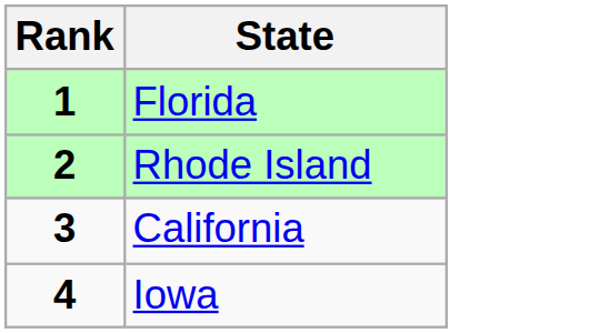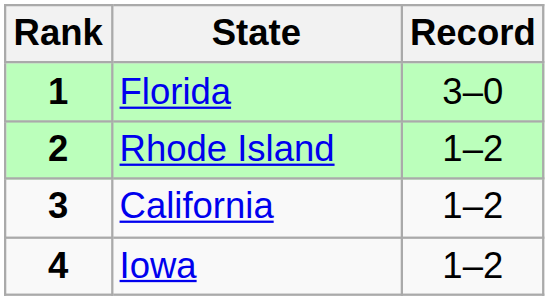+ column: Record | 3–0 | 1–2 | 1–2 | 1–2
